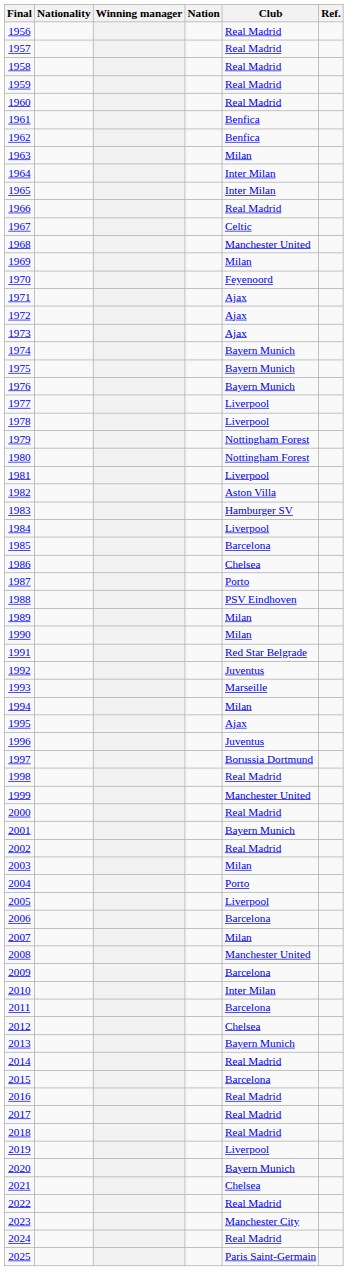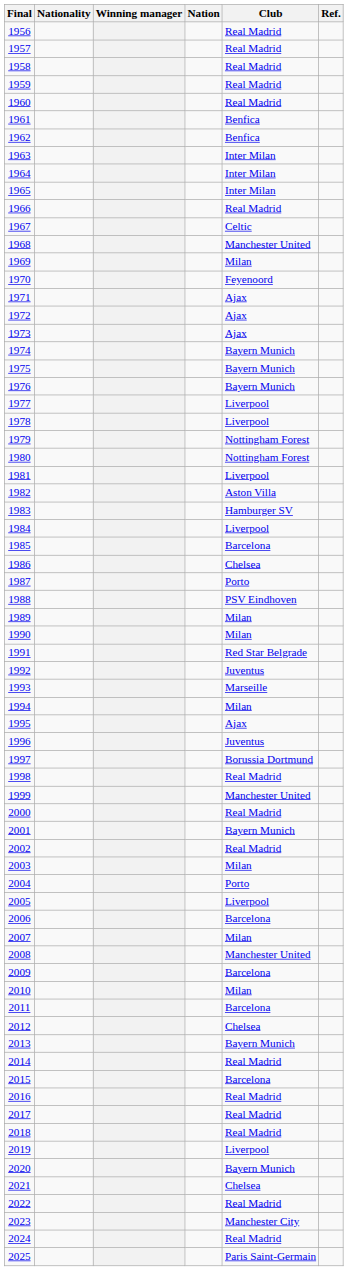1963 | Club: Milan -> Inter Milan
2010 | Club: Inter Milan -> Milan
